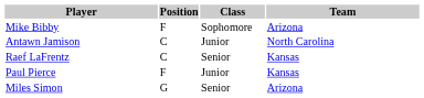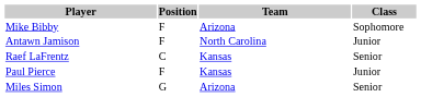columns swapped: Class <-> Team
Antawn Jamison | Position: C -> F
